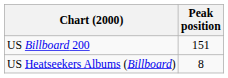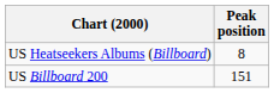rows swapped: US Billboard 200 <-> US Heatseekers Albums (Billboard)
